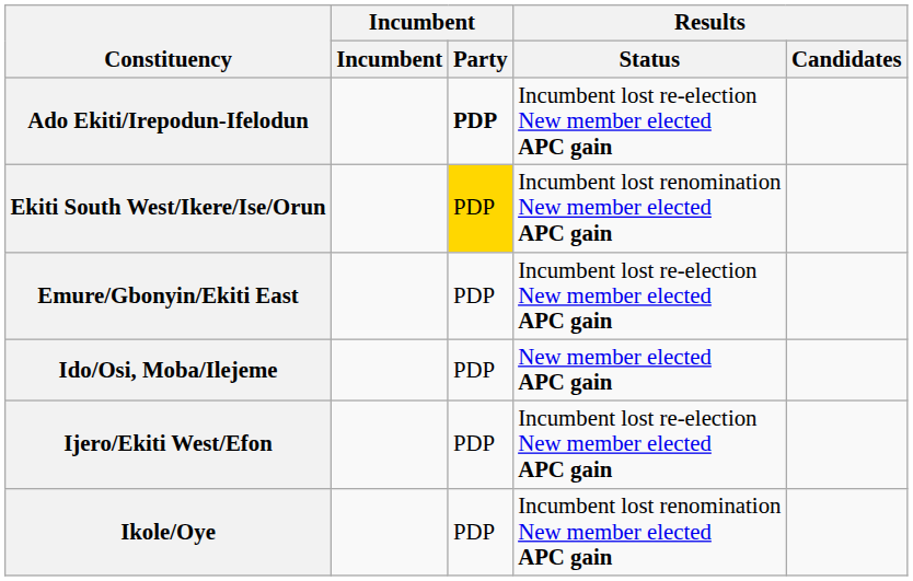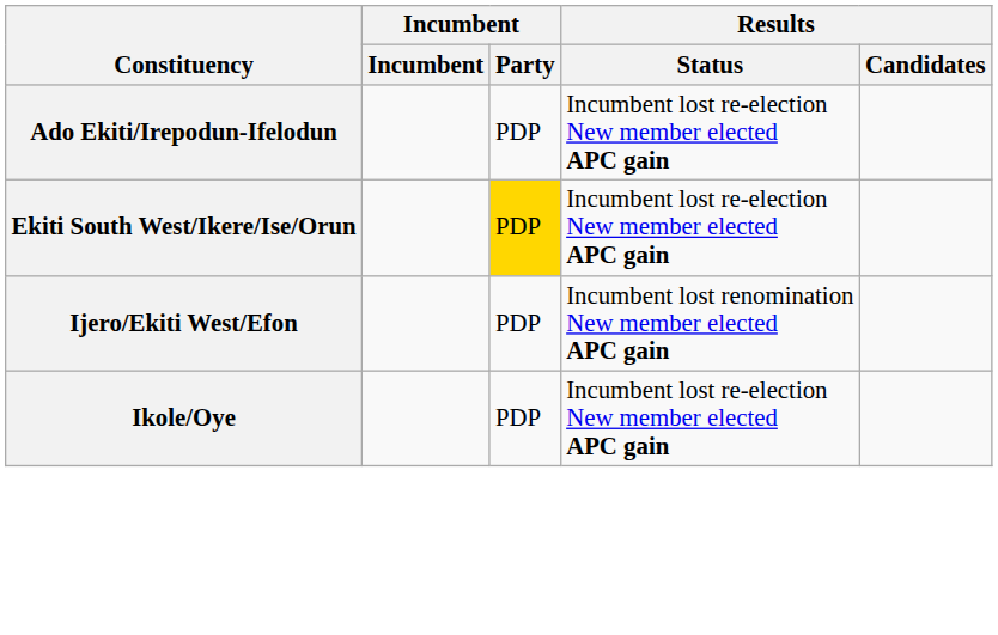Ado Ekiti/Irepodun-Ifelodun | Incumbent / Party: bold -> normal
Ekiti South West/Ikere/Ise/Orun | Results / Status: Incumbent lost renomination New member elected APC gain -> Incumbent lost re-election New member elected APC gain
- row: Emure/Gbonyin/Ekiti East | PDP | Incumbent lost re-election New member elected APC gain
- row: Ido/Osi, Moba/Ilejeme | PDP | New member elected APC gain
Ijero/Ekiti West/Efon | Results / Status: Incumbent lost re-election New member elected APC gain -> Incumbent lost renomination New member elected APC gain
Ikole/Oye | Results / Status: Incumbent lost renomination New member elected APC gain -> Incumbent lost re-election New member elected APC gain
